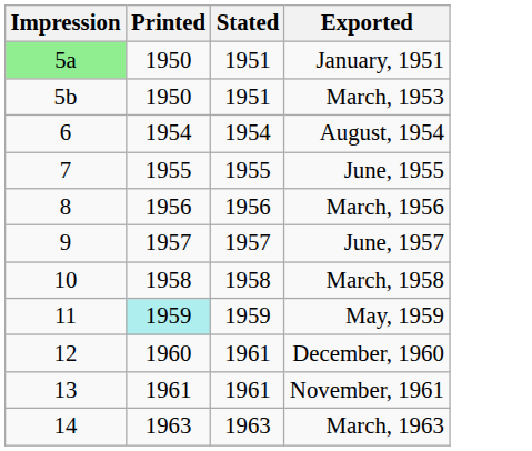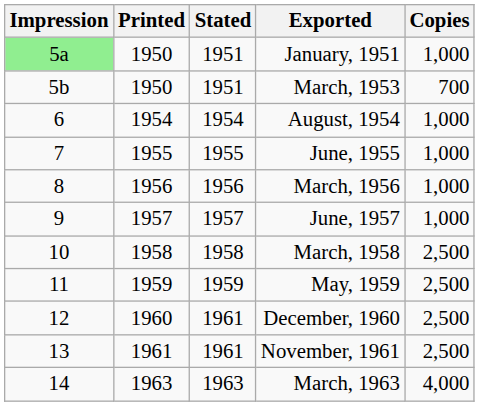+ column: Copies | 1,000 | 700 | 1,000 | 1,000 | 1,000 | 1,000 | 2,500 | 2,500 | 2,500 | 2,500 | 4,000
May, 1959 | Printed: paleturquoise background -> no background
